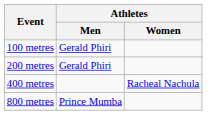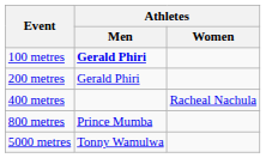100 metres | Athletes / Men: normal -> bold
+ row: 5000 metres | Tonny Wamulwa
